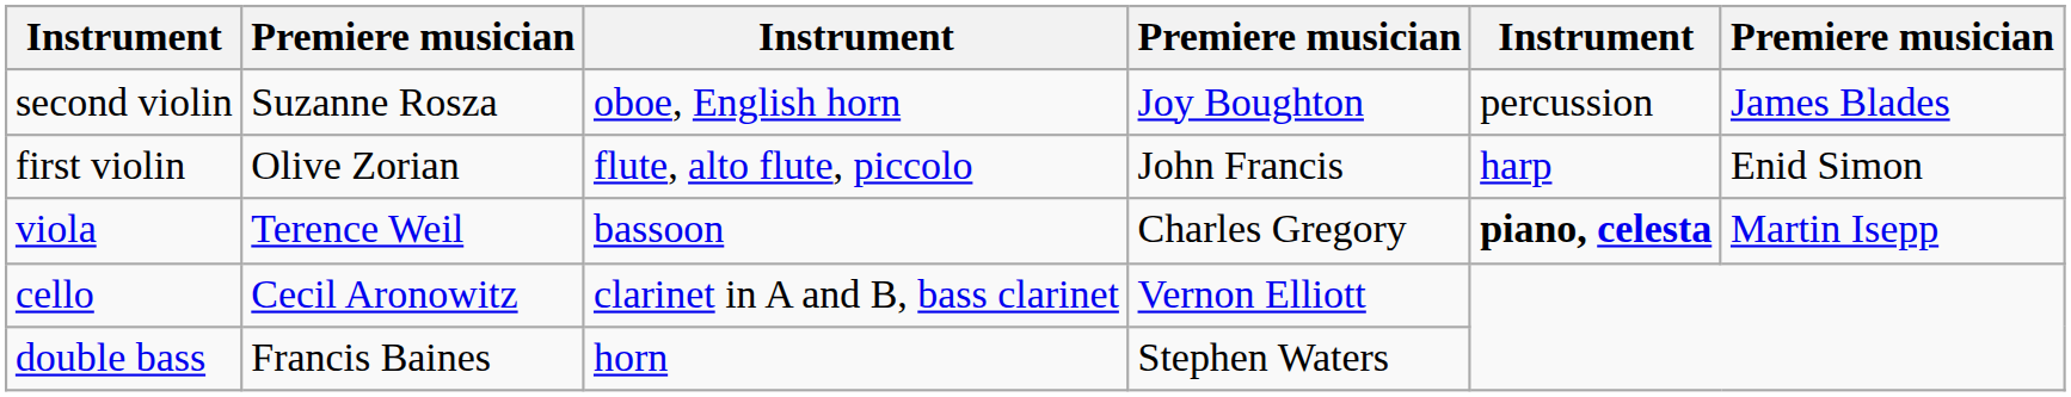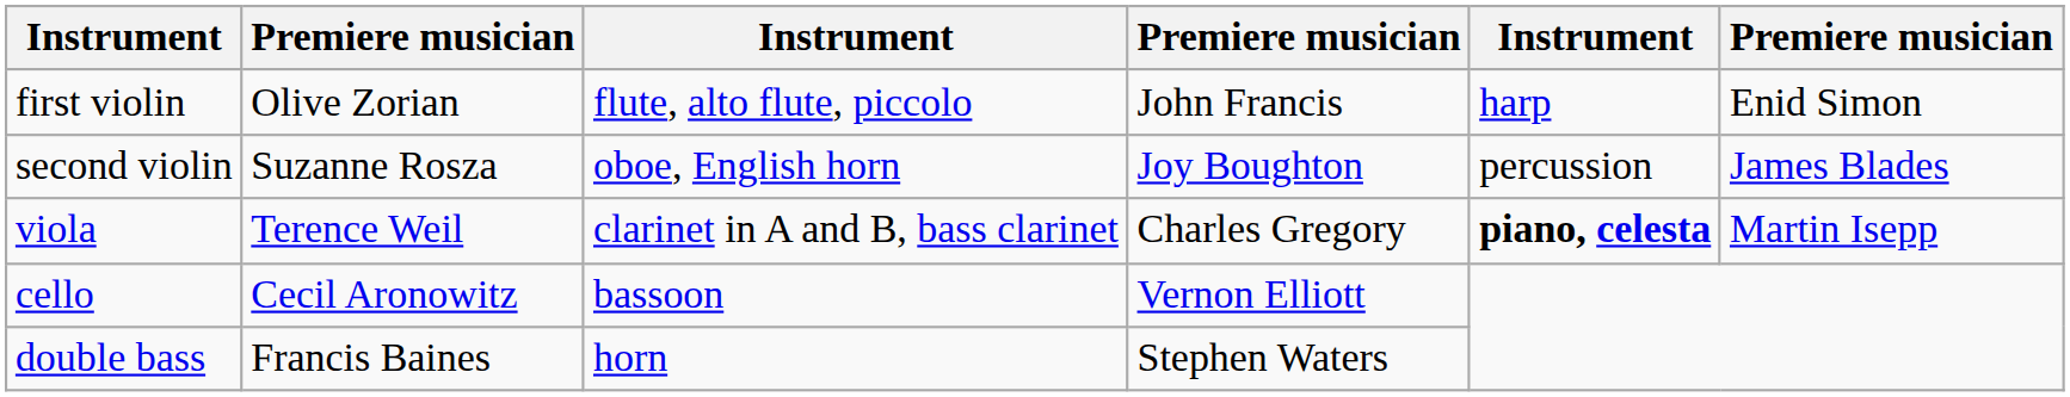rows swapped: first violin <-> second violin
viola | column 3: bassoon -> clarinet in A and B, bass clarinet
cello | column 3: clarinet in A and B, bass clarinet -> bassoon
